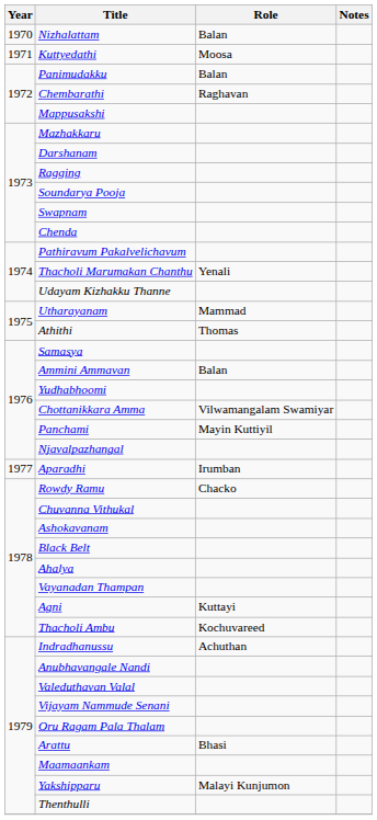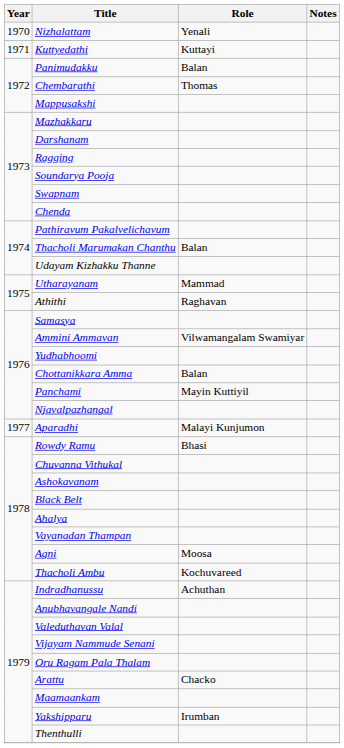Nizhalattam | Role: Balan -> Yenali
Kuttyedathi | Role: Moosa -> Kuttayi
Chembarathi | Role: Raghavan -> Thomas
Thacholi Marumakan Chanthu | Role: Yenali -> Balan
Athithi | Role: Thomas -> Raghavan
Ammini Ammavan | Role: Balan -> Vilwamangalam Swamiyar
Chottanikkara Amma | Role: Vilwamangalam Swamiyar -> Balan
Aparadhi | Role: Irumban -> Malayi Kunjumon
Rowdy Ramu | Role: Chacko -> Bhasi
Agni | Role: Kuttayi -> Moosa
Arattu | Role: Bhasi -> Chacko
Yakshipparu | Role: Malayi Kunjumon -> Irumban
